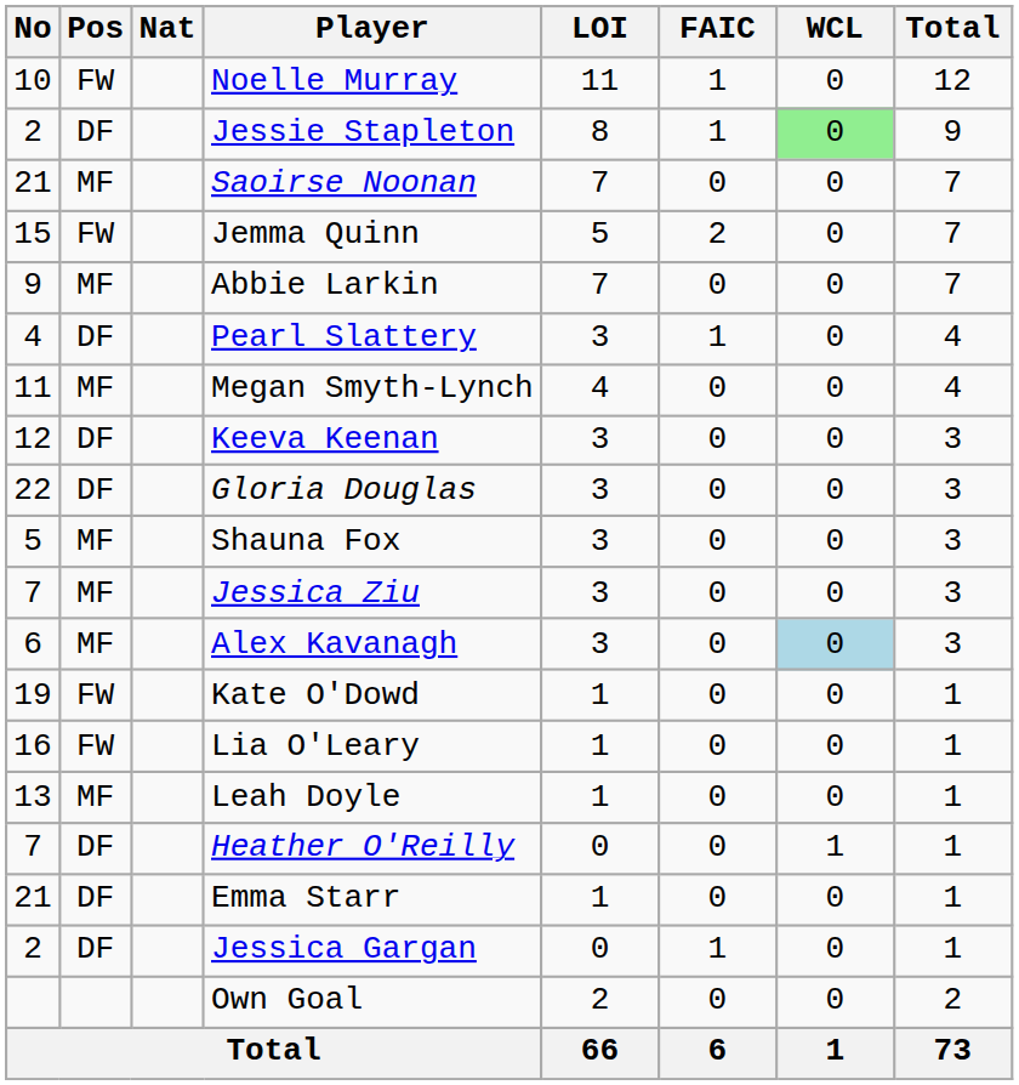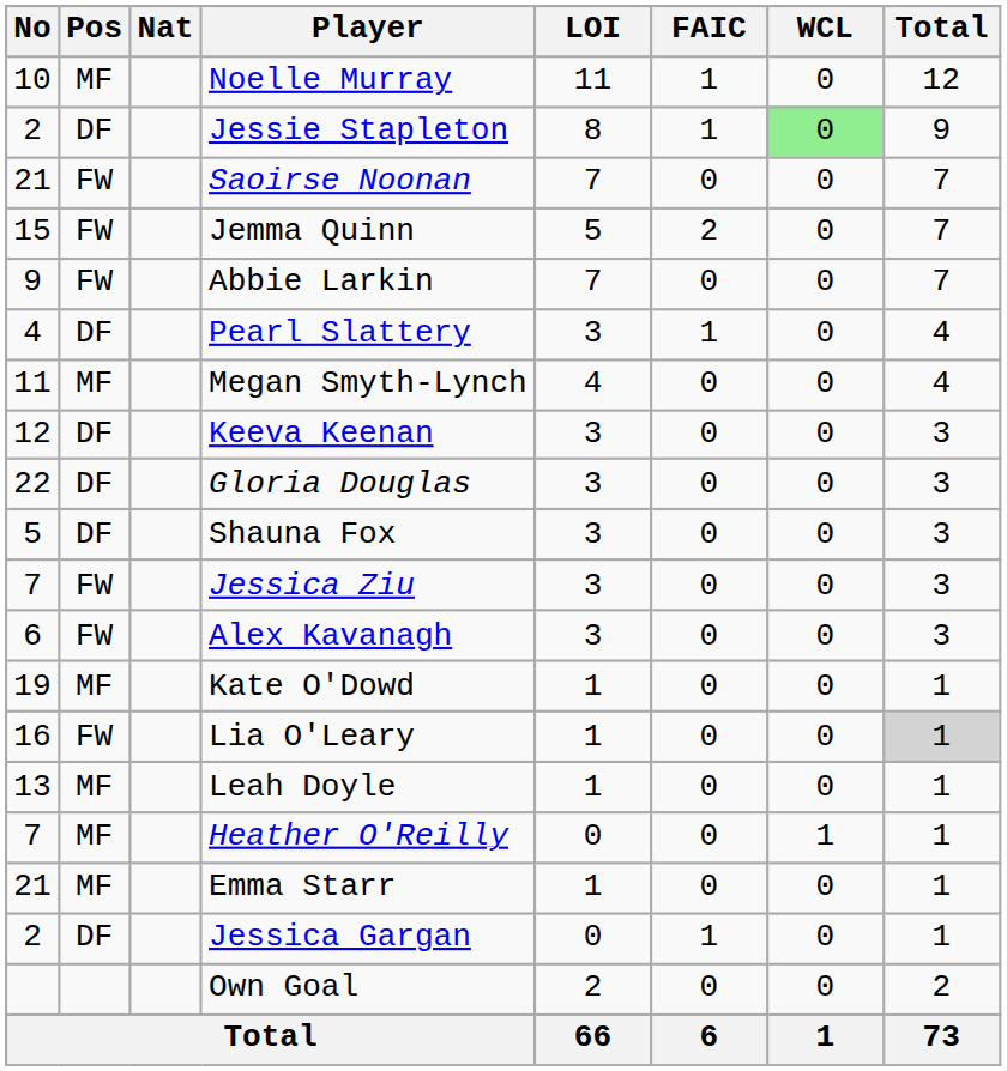Noelle Murray | Pos: FW -> MF
Saoirse Noonan | Pos: MF -> FW
Abbie Larkin | Pos: MF -> FW
Shauna Fox | Pos: MF -> DF
Jessica Ziu | Pos: MF -> FW
Alex Kavanagh | Pos: MF -> FW
Alex Kavanagh | WCL: lightblue background -> no background
Kate O'Dowd | Pos: FW -> MF
Lia O'Leary | Total: no background -> lightgrey background
Heather O'Reilly | Pos: DF -> MF
Emma Starr | Pos: DF -> MF
